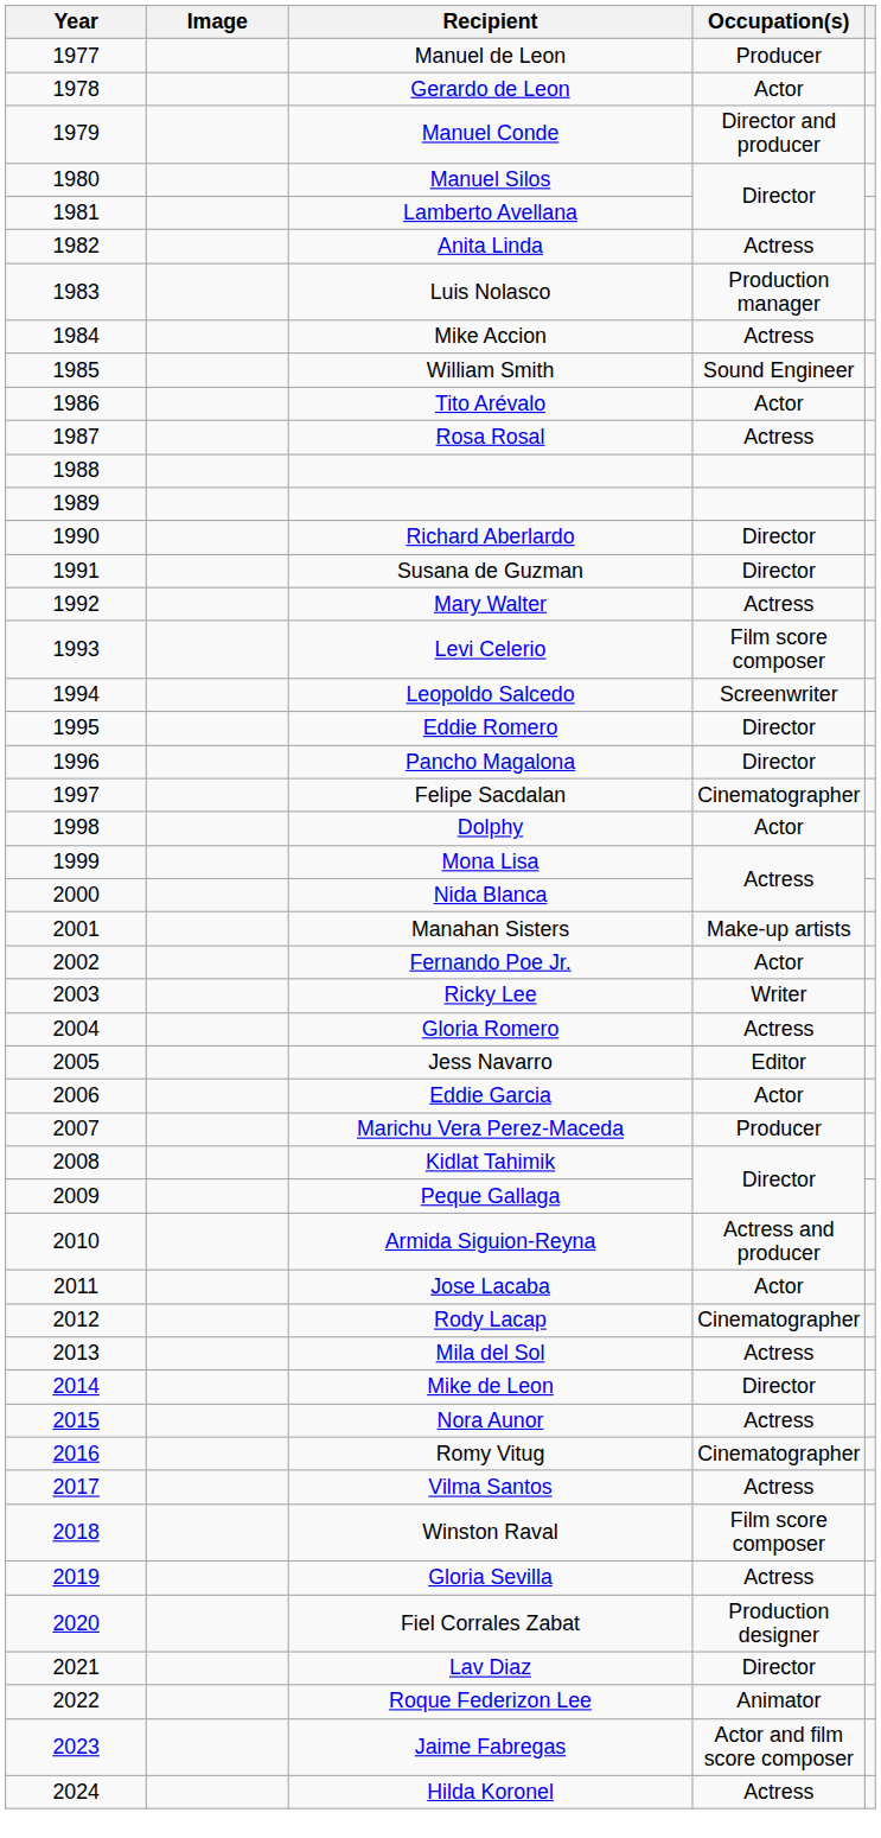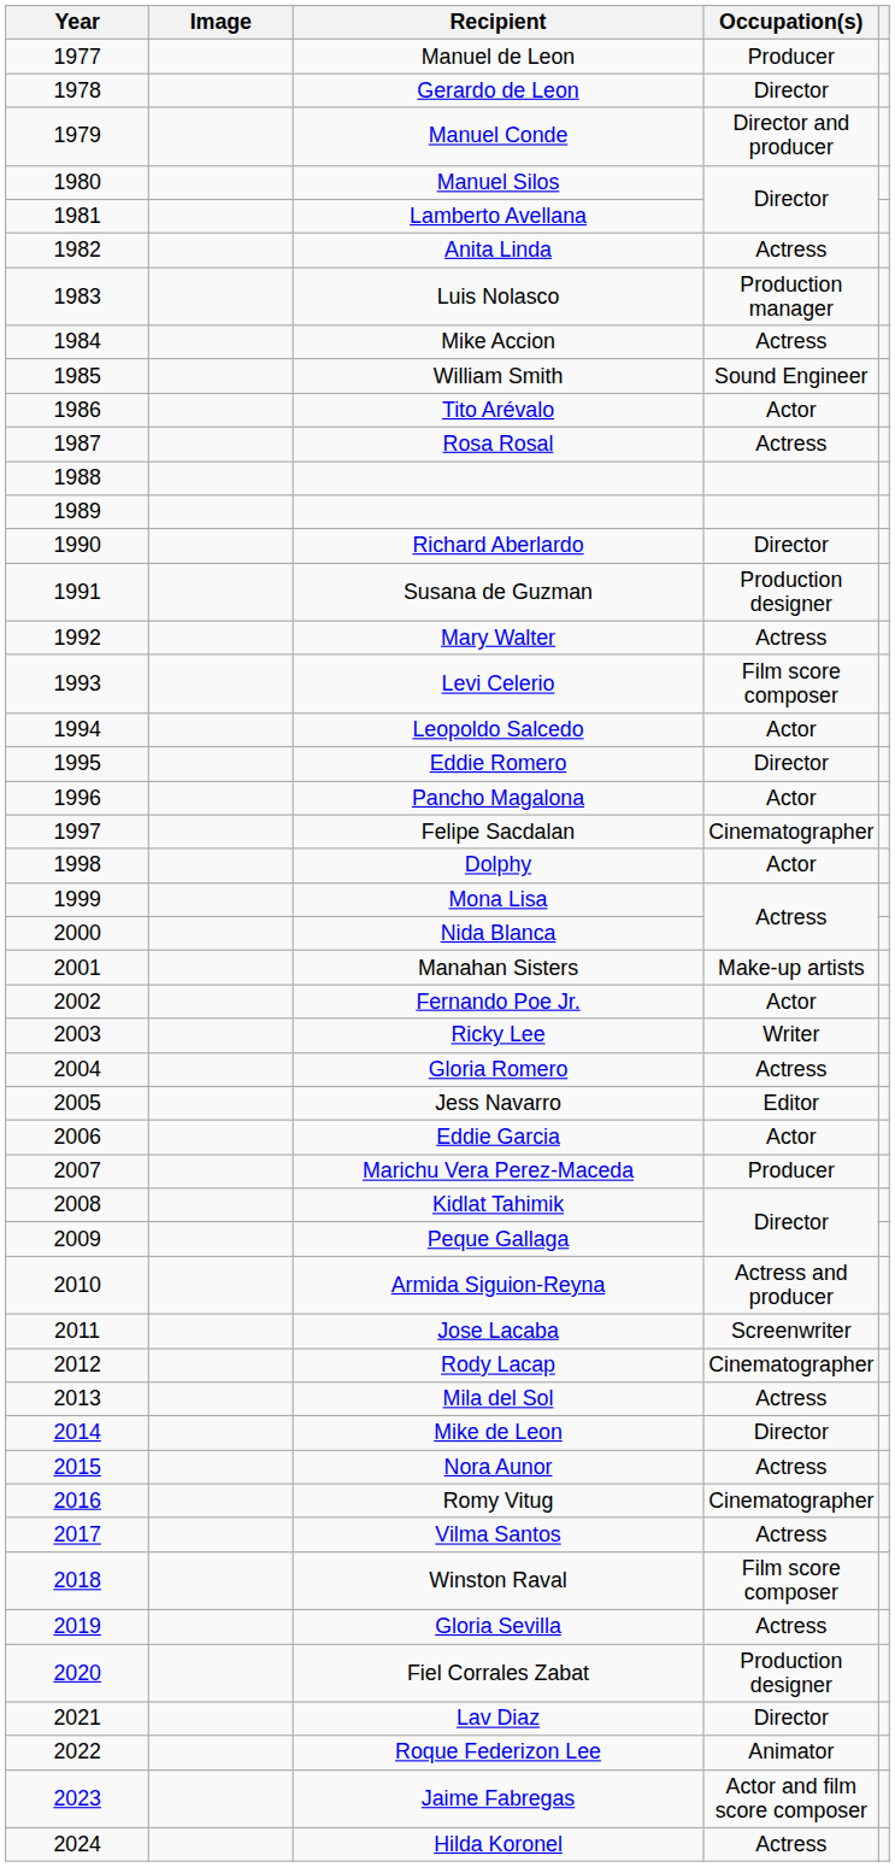Gerardo de Leon | Occupation(s): Actor -> Director
Susana de Guzman | Occupation(s): Director -> Production designer
Leopoldo Salcedo | Occupation(s): Screenwriter -> Actor
Pancho Magalona | Occupation(s): Director -> Actor
Jose Lacaba | Occupation(s): Actor -> Screenwriter
